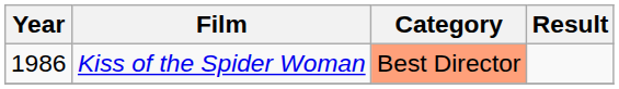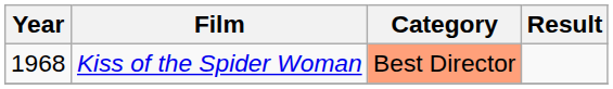Kiss of the Spider Woman | Year: 1986 -> 1968
